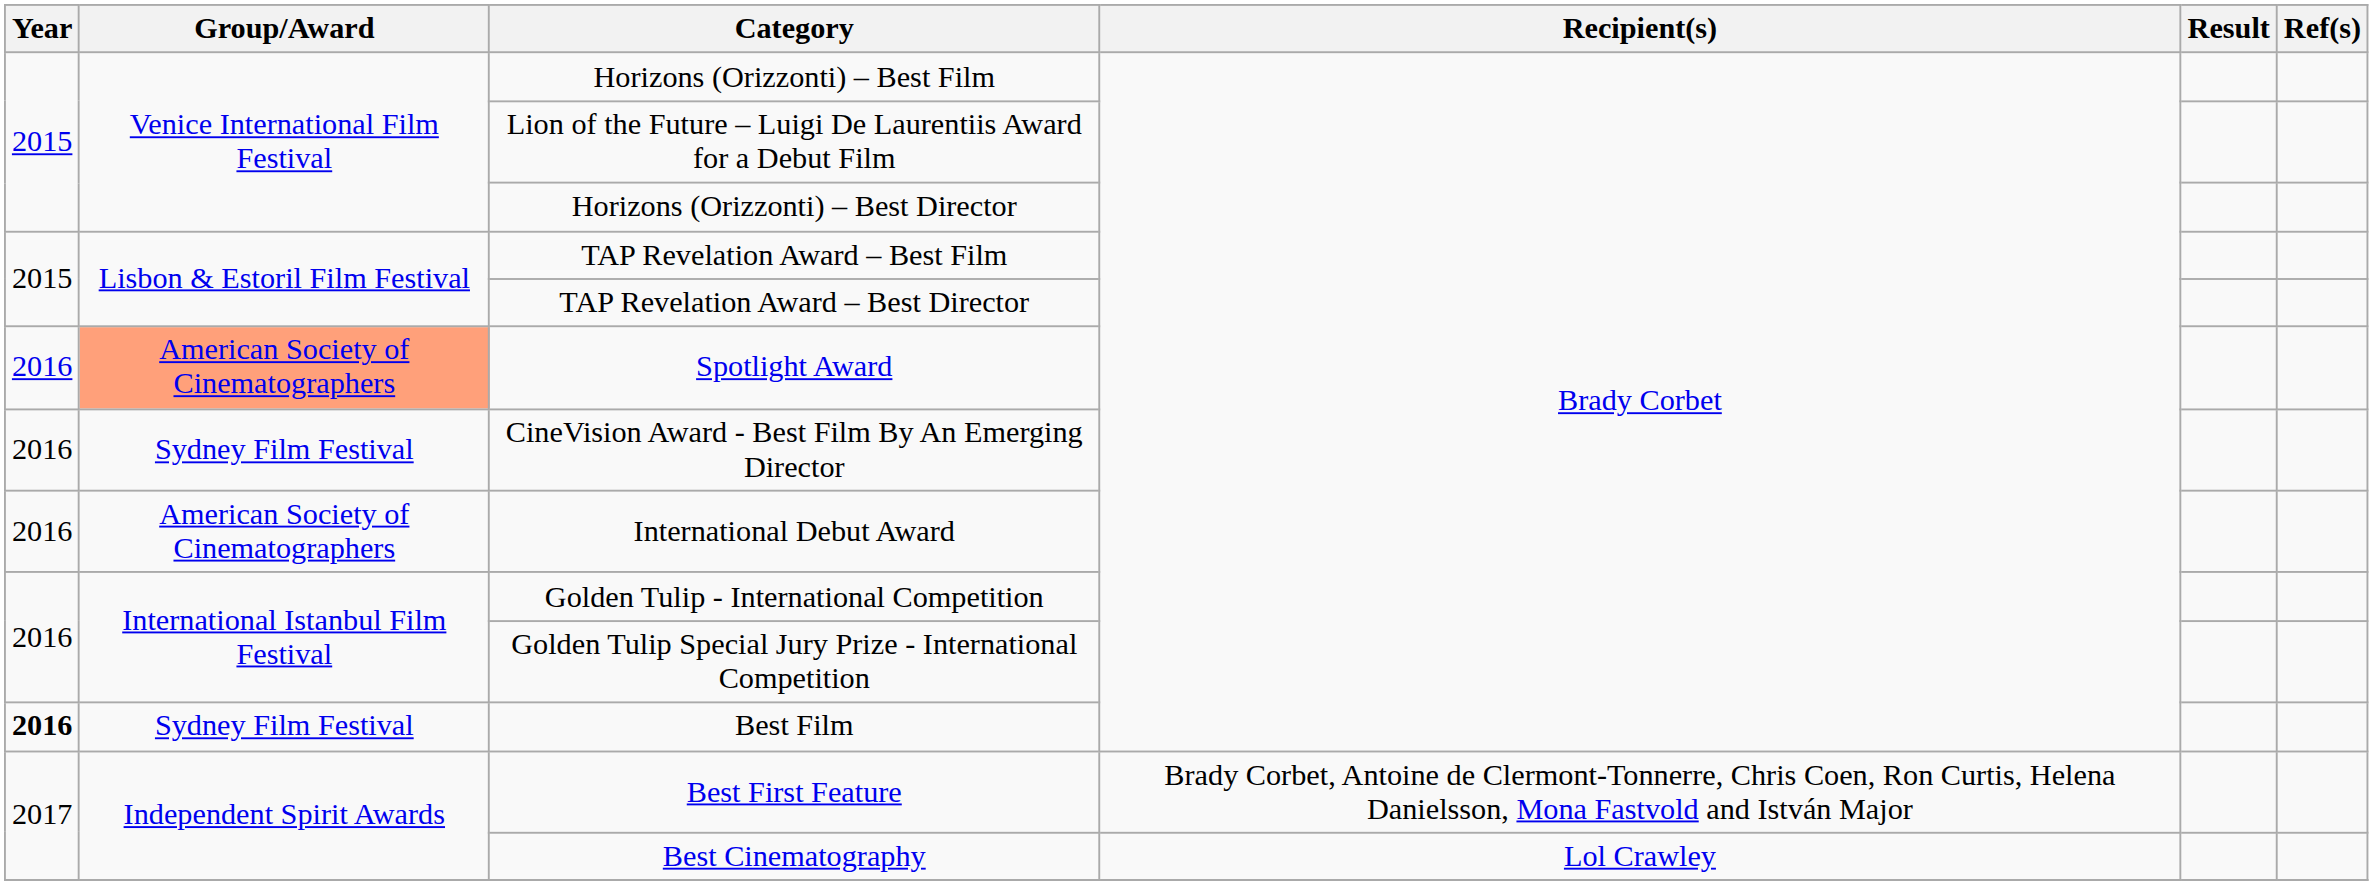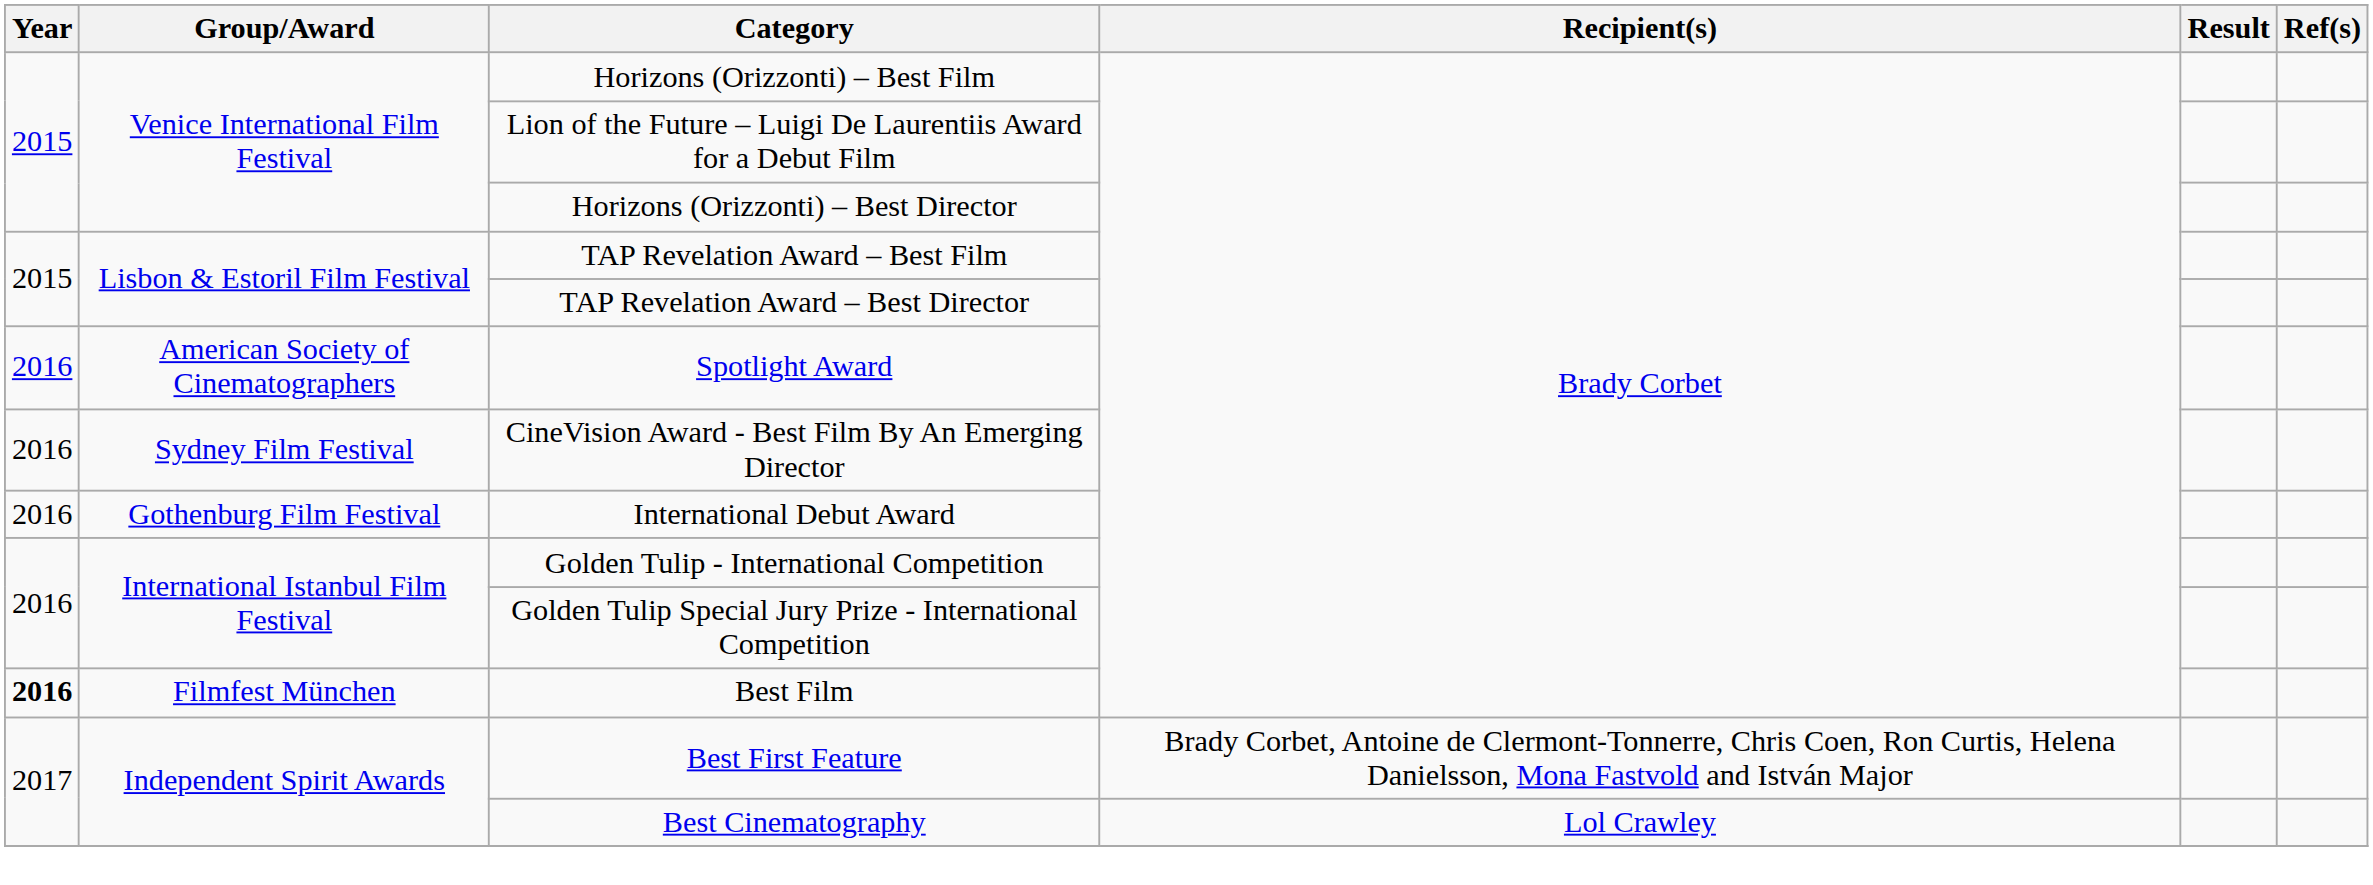Spotlight Award | Group/Award: lightsalmon background -> no background
International Debut Award | Group/Award: American Society of Cinematographers -> Gothenburg Film Festival
Best Film | Group/Award: Sydney Film Festival -> Filmfest München
